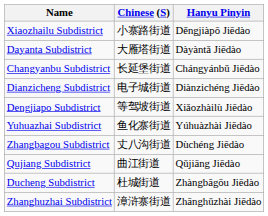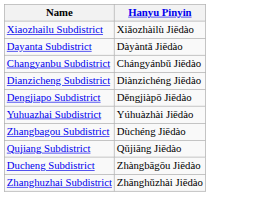- column: Chinese (S) | 小寨路街道 | 大雁塔街道 | 长延堡街道 | 电子城街道 | 等驾坡街道 | 鱼化寨街道 | 丈八沟街道 | 曲江街道 | 杜城街道 | 漳浒寨街道
Xiaozhailu Subdistrict | Hanyu Pinyin: Děngjiàpō Jiēdào -> Xiǎozhàilù Jiēdào
Dengjiapo Subdistrict | Hanyu Pinyin: Xiǎozhàilù Jiēdào -> Děngjiàpō Jiēdào
